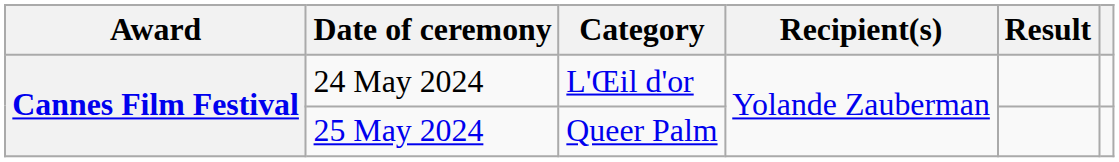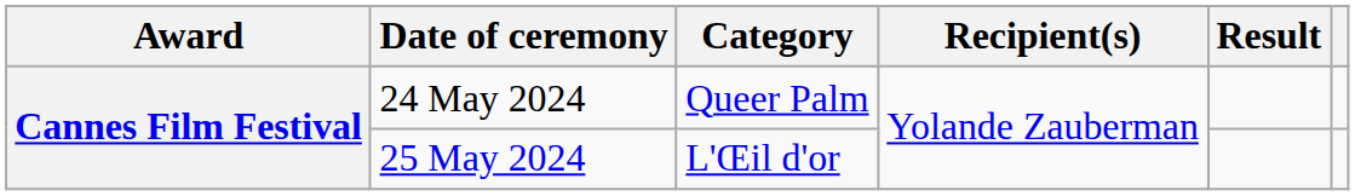24 May 2024 | Category: L'Œil d'or -> Queer Palm
25 May 2024 | Category: Queer Palm -> L'Œil d'or
